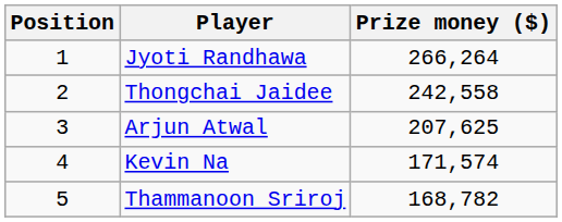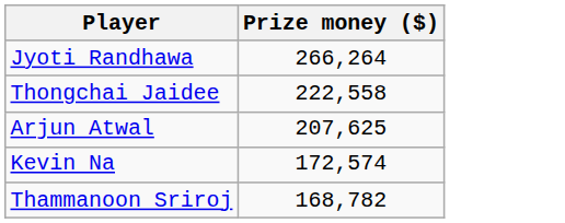- column: Position | 1 | 2 | 3 | 4 | 5
Thongchai Jaidee | Prize money ($): 242,558 -> 222,558
Kevin Na | Prize money ($): 171,574 -> 172,574
